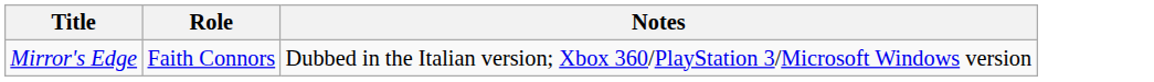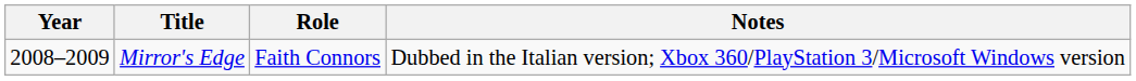+ column: Year | 2008–2009
